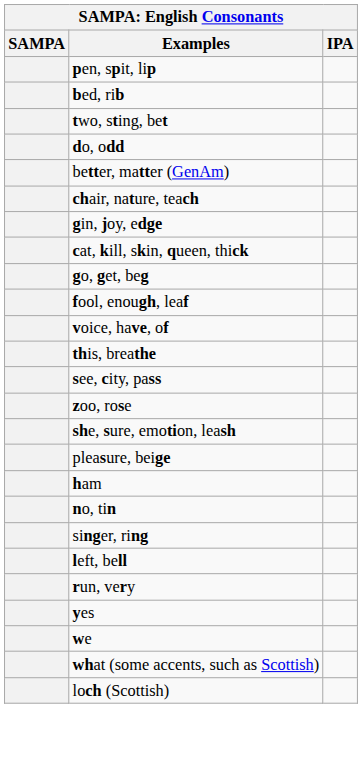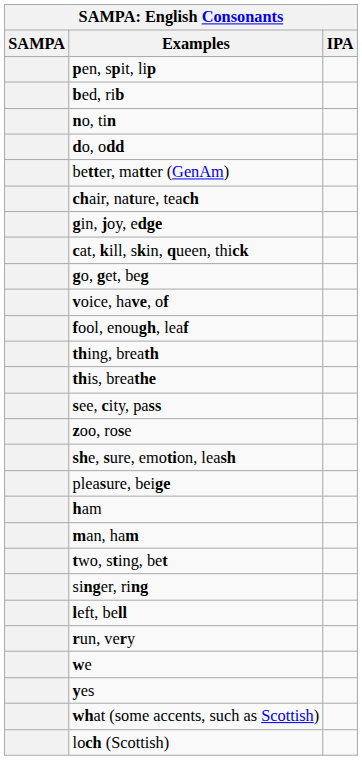rows swapped: two, sting, bet <-> no, tin
rows swapped: fool, enough, leaf <-> voice, have, of
+ row: thing, breath
+ row: man, ham
rows swapped: we <-> yes
